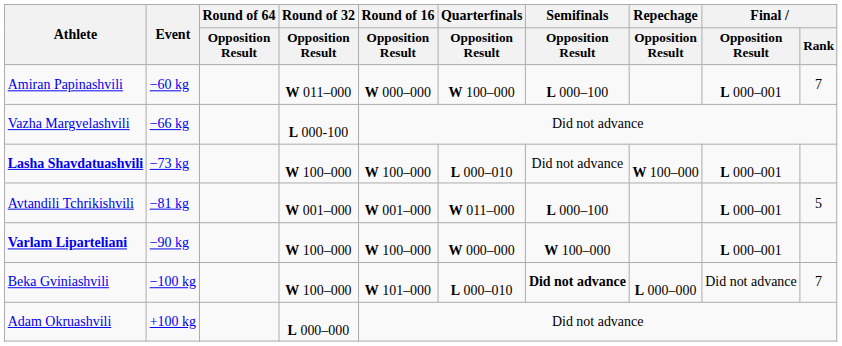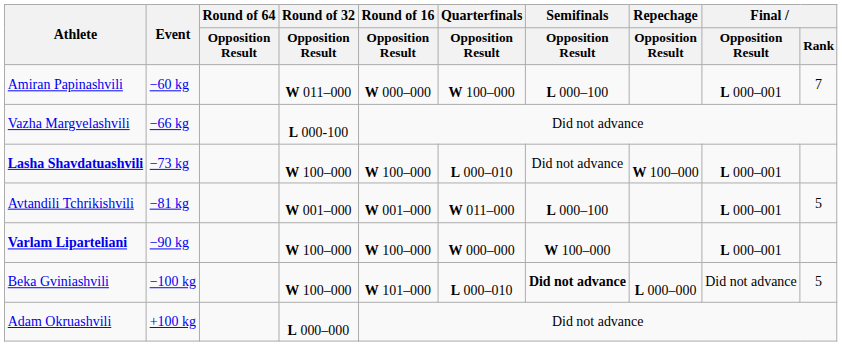Beka Gviniashvili | Final / Rank: 7 -> 5
